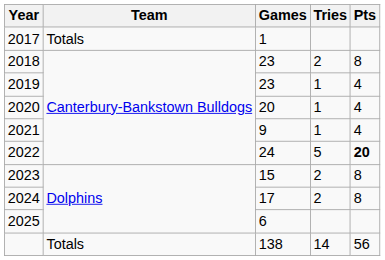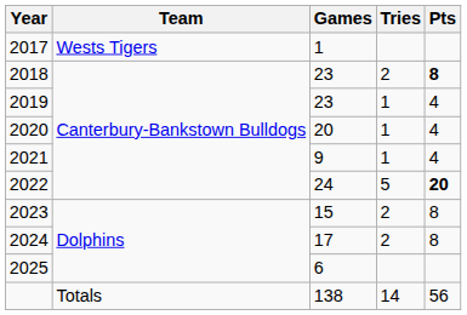2017 | Team: Totals -> Wests Tigers
2018 | Pts: normal -> bold
